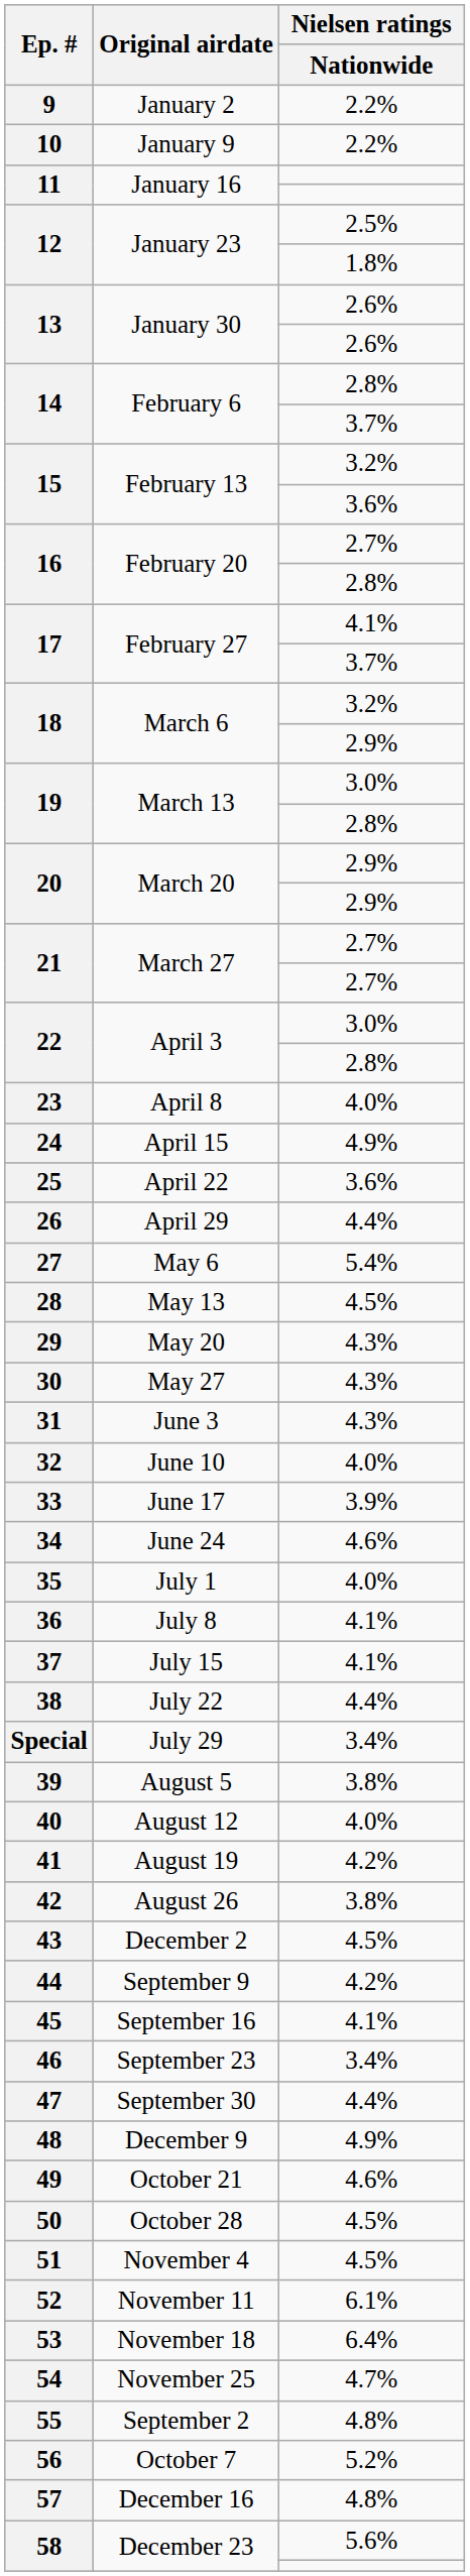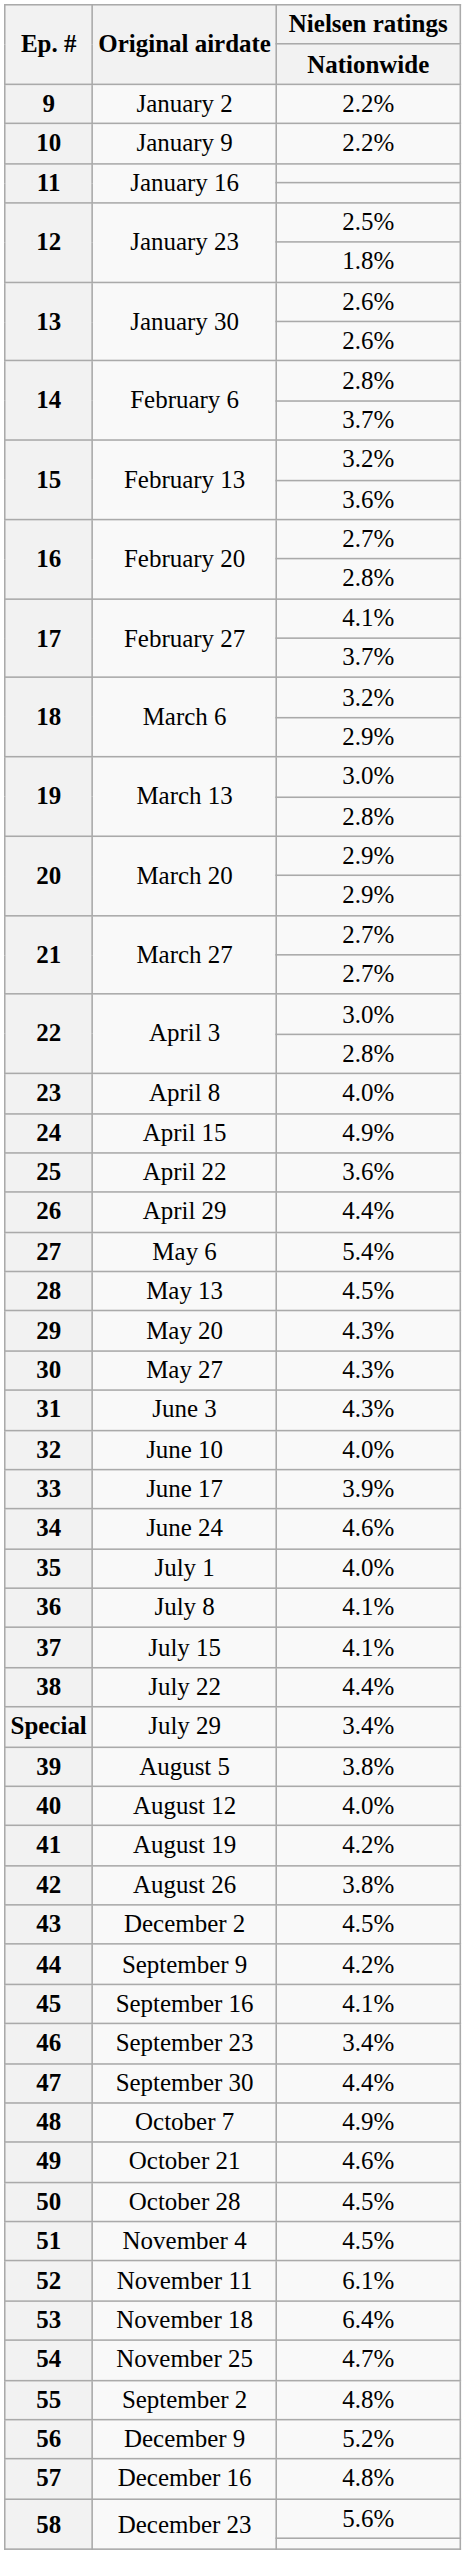48 | Original airdate: December 9 -> October 7
56 | Original airdate: October 7 -> December 9
